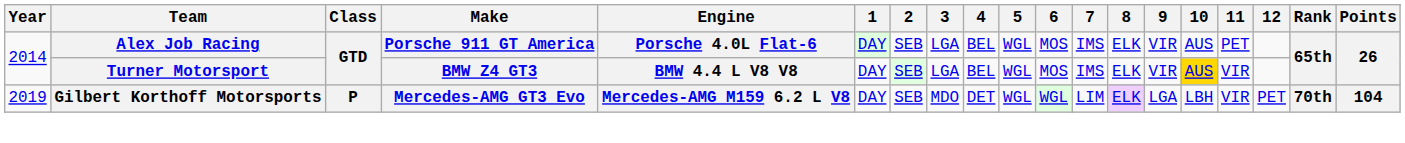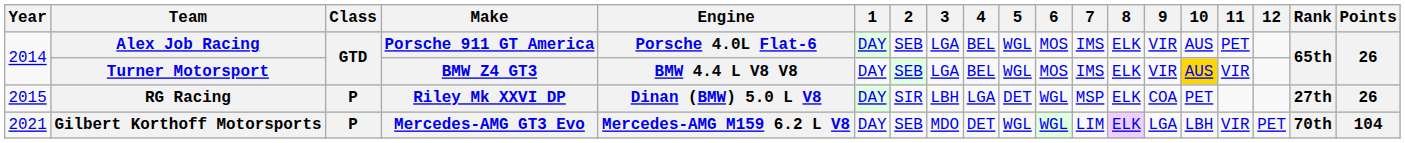+ row: 2015 | RG Racing | P | Riley Mk XXVI DP | Dinan (BMW) 5.0 L V8 | DAY | SIR | LBH | LGA | DET | WGL | MSP | ELK | COA | PET | 27th | 26
Gilbert Korthoff Motorsports | Year: 2019 -> 2021
